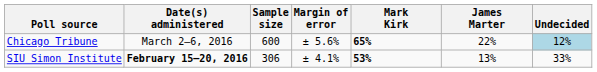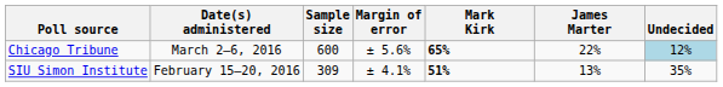SIU Simon Institute | Date(s) administered: bold -> normal
SIU Simon Institute | Sample size: 306 -> 309
SIU Simon Institute | Mark Kirk: 53% -> 51%
SIU Simon Institute | Undecided: 33% -> 35%
